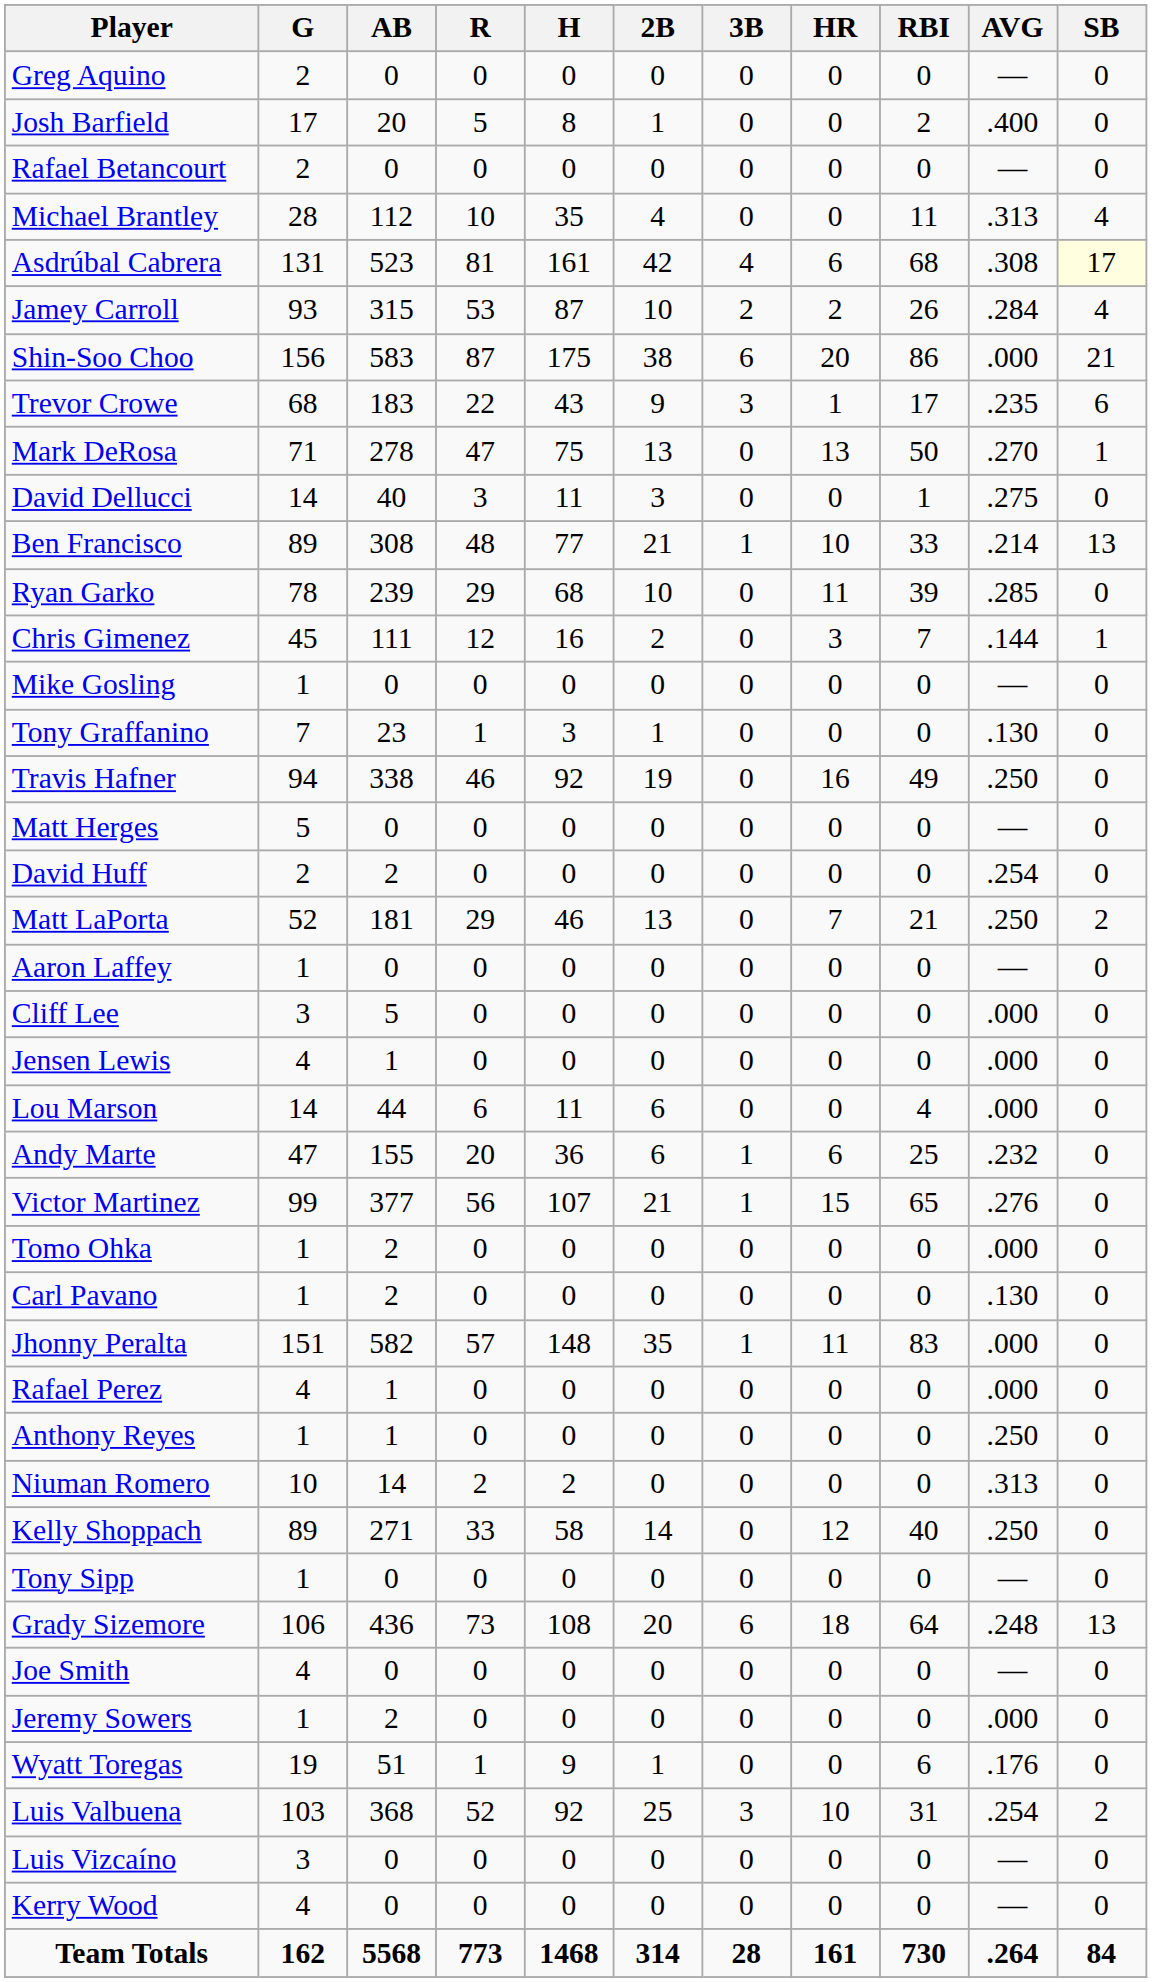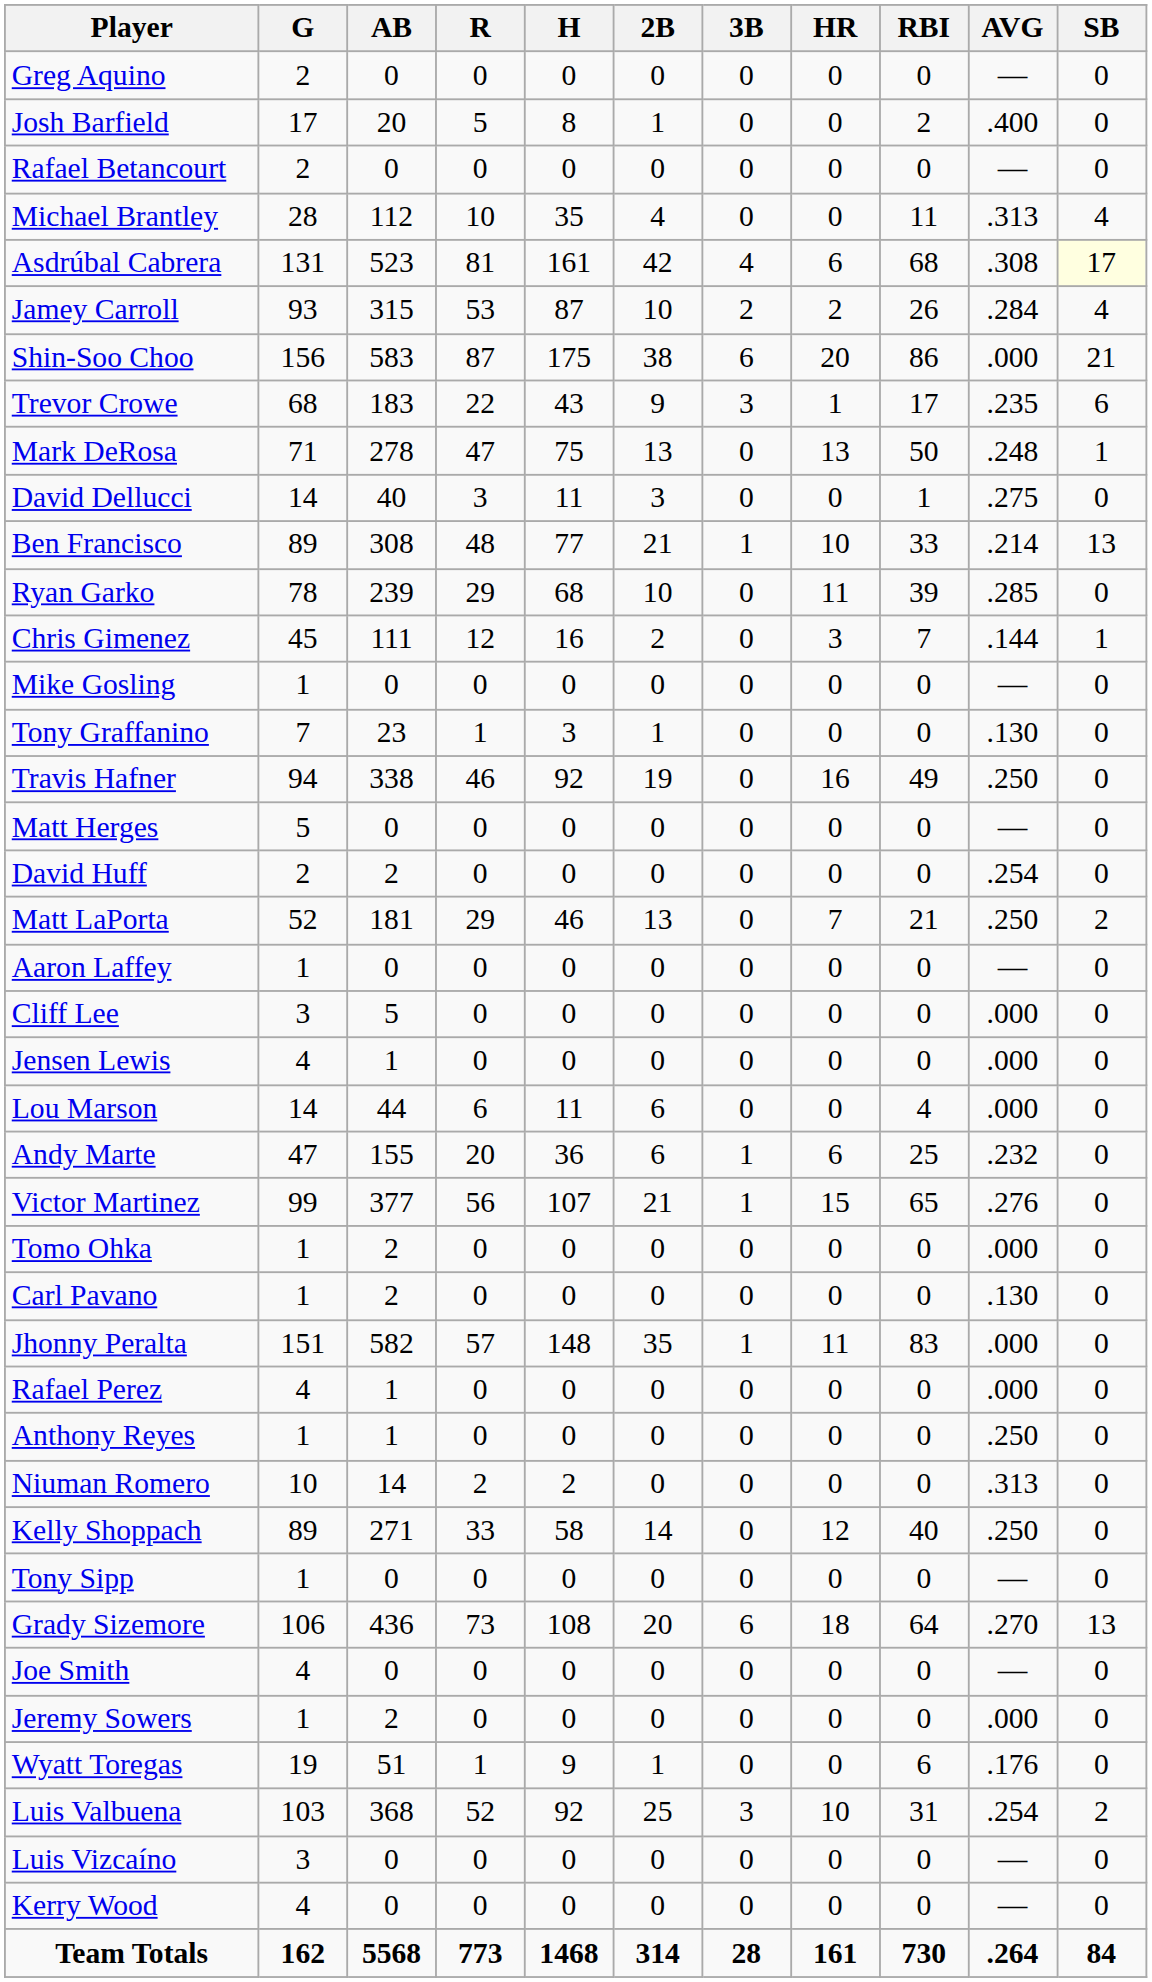Mark DeRosa | AVG: .270 -> .248
Grady Sizemore | AVG: .248 -> .270
